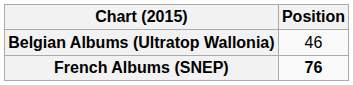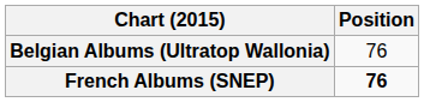Belgian Albums (Ultratop Wallonia) | Position: 46 -> 76
